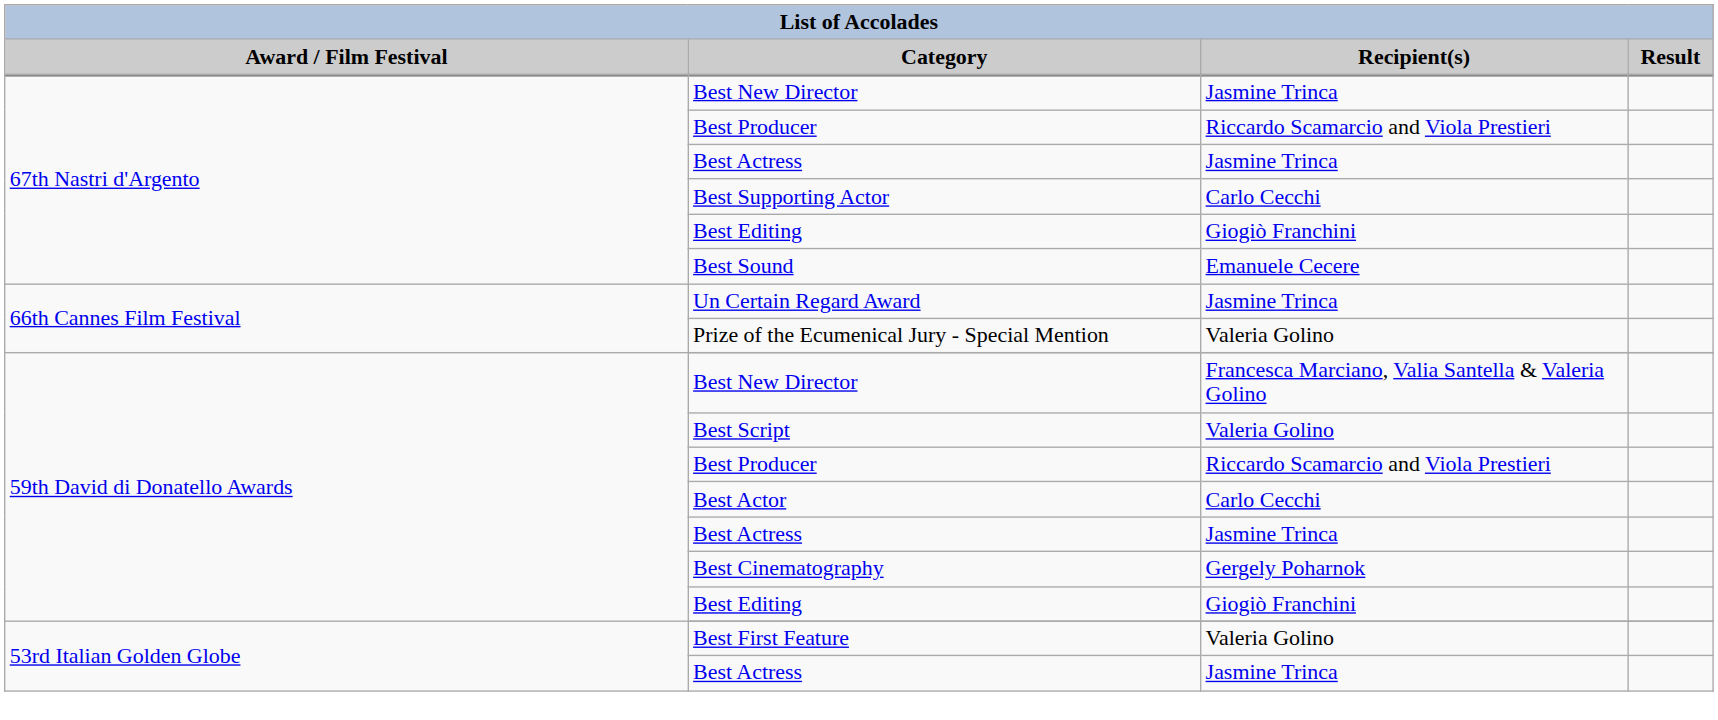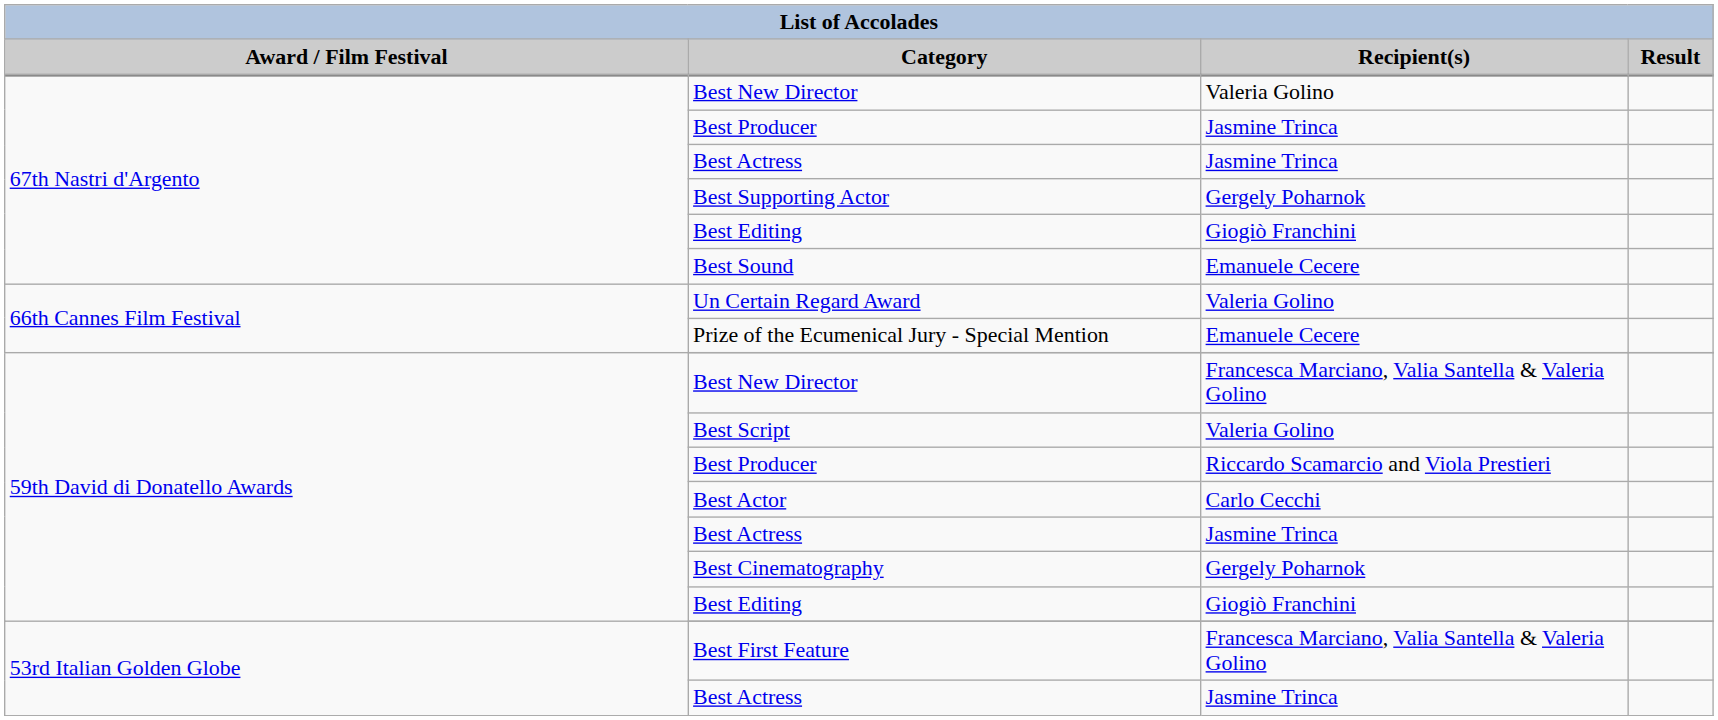67th Nastri d'Argento / Best New Director | Recipient(s): Jasmine Trinca -> Valeria Golino
67th Nastri d'Argento / Best Producer | Recipient(s): Riccardo Scamarcio and Viola Prestieri -> Jasmine Trinca
Best Supporting Actor | Recipient(s): Carlo Cecchi -> Gergely Poharnok
Un Certain Regard Award | Recipient(s): Jasmine Trinca -> Valeria Golino
Prize of the Ecumenical Jury - Special Mention | Recipient(s): Valeria Golino -> Emanuele Cecere
Best First Feature | Recipient(s): Valeria Golino -> Francesca Marciano, Valia Santella & Valeria Golino
